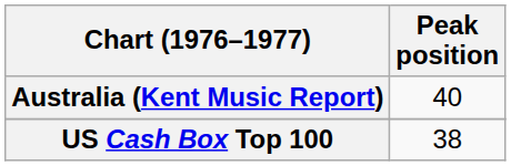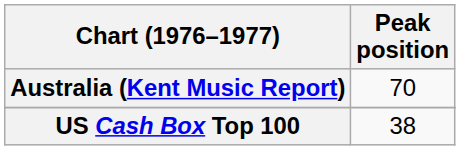Australia (Kent Music Report) | Peak position: 40 -> 70
